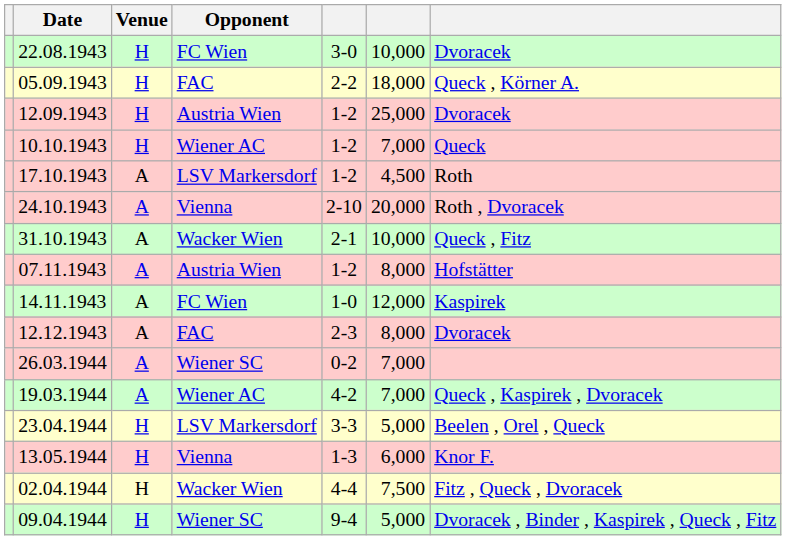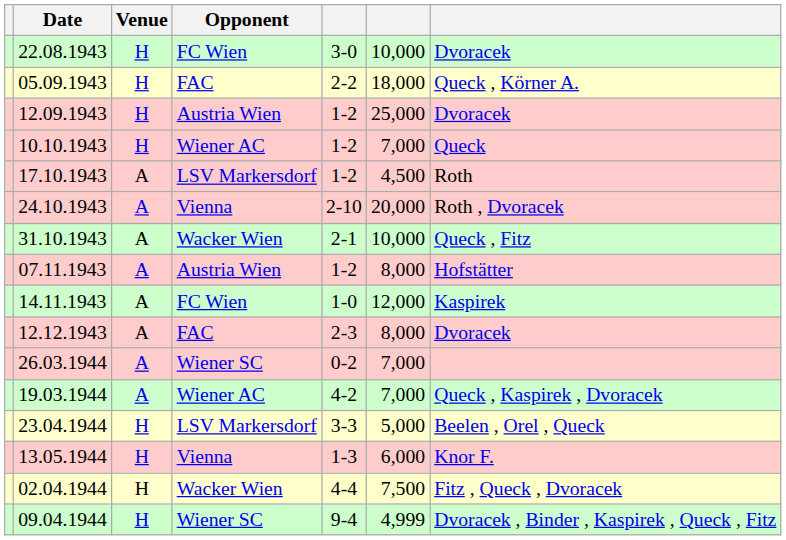09.04.1944 | column 6: 5,000 -> 4,999
